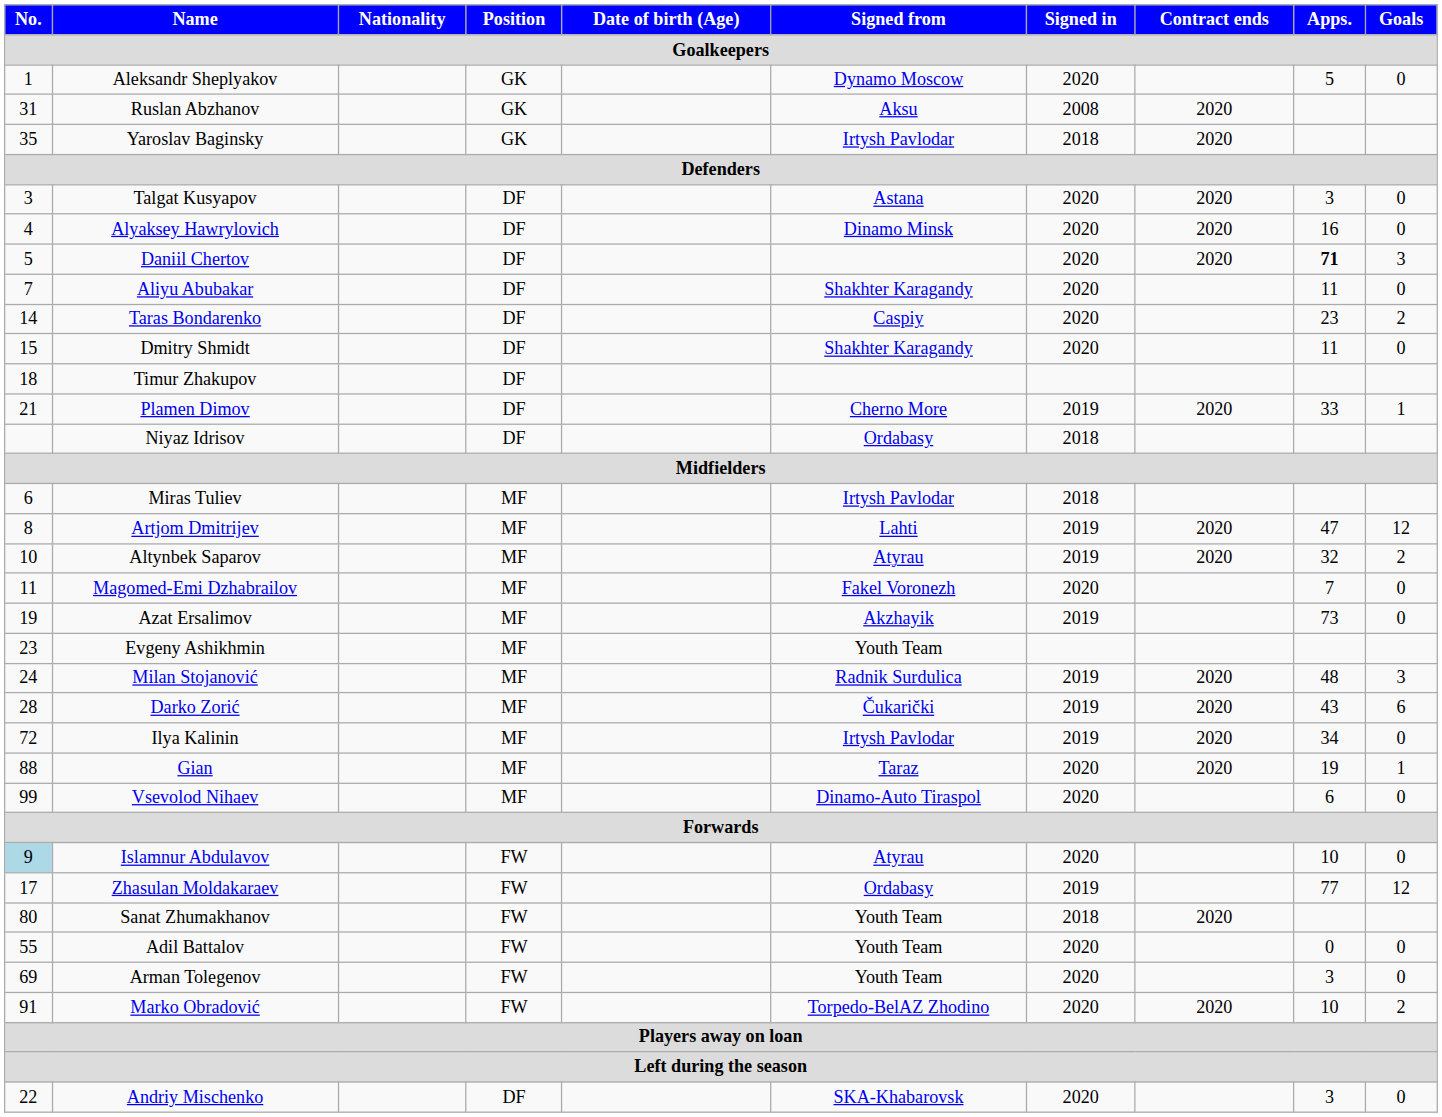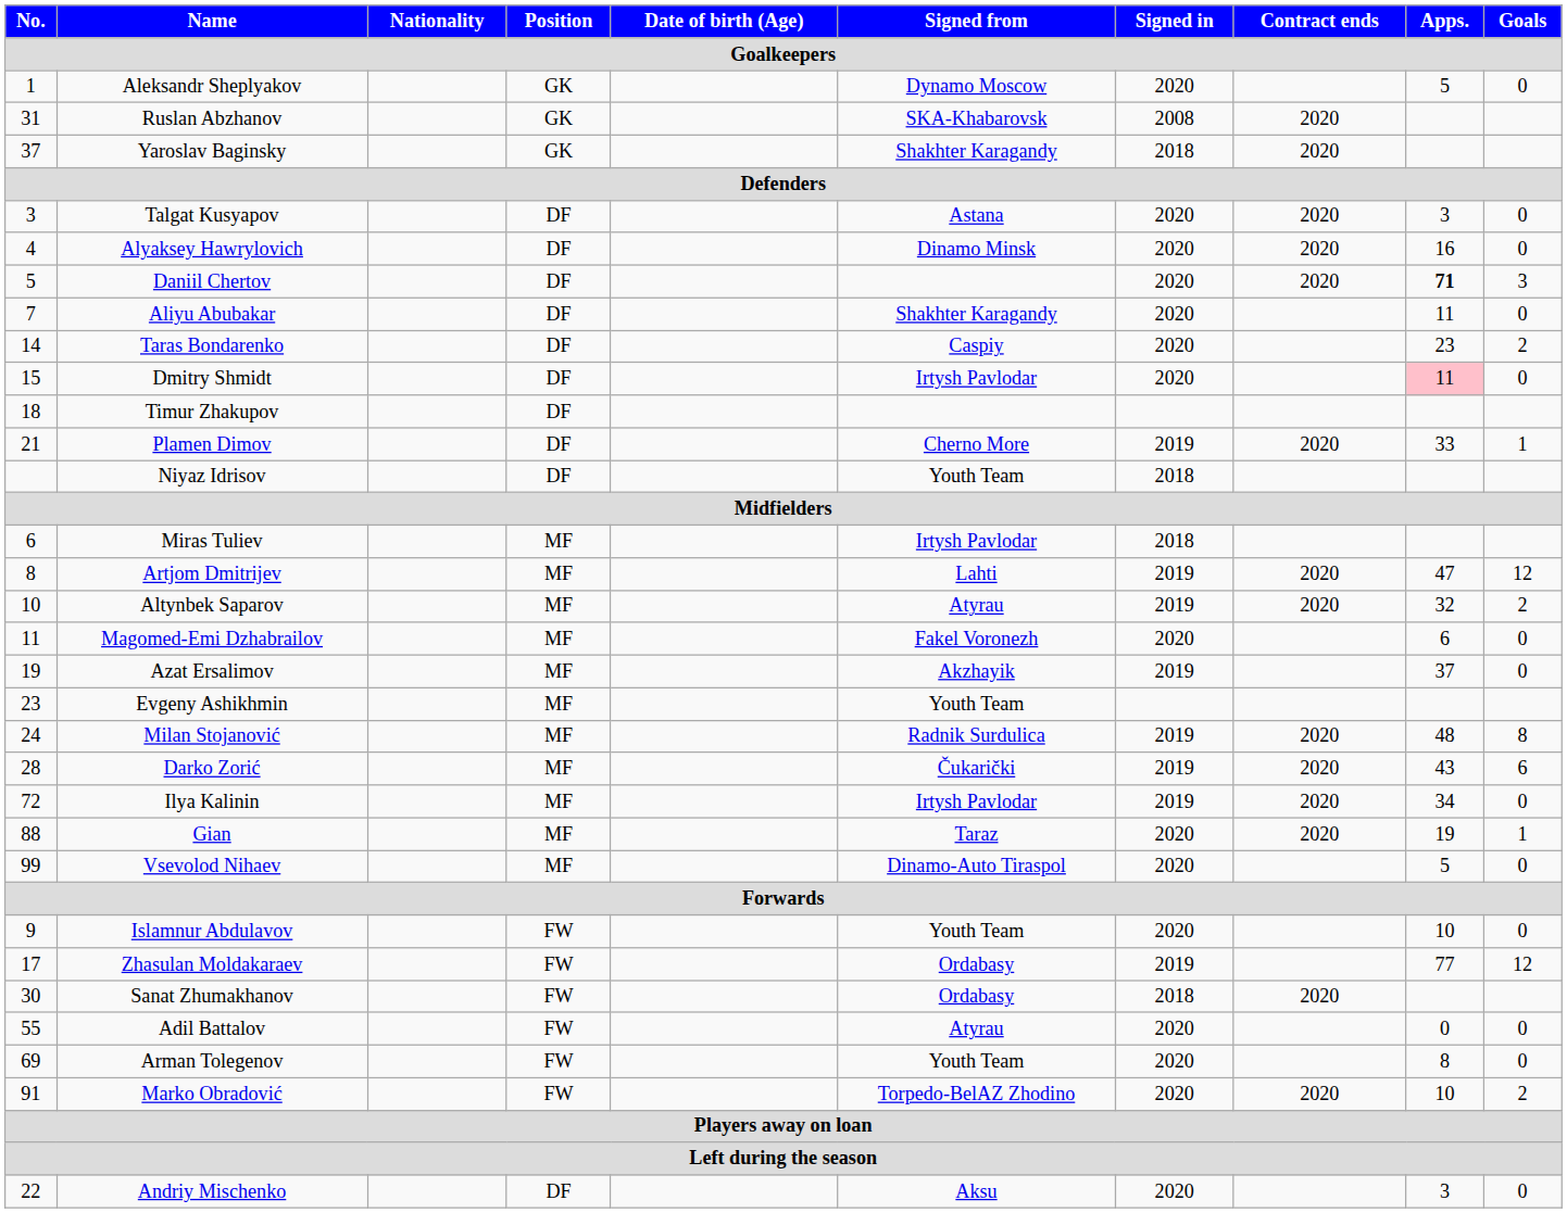Ruslan Abzhanov | Signed from: Aksu -> SKA-Khabarovsk
Yaroslav Baginsky | No.: 35 -> 37
Yaroslav Baginsky | Signed from: Irtysh Pavlodar -> Shakhter Karagandy
Dmitry Shmidt | Signed from: Shakhter Karagandy -> Irtysh Pavlodar
Dmitry Shmidt | Apps.: no background -> pink background
Niyaz Idrisov | Signed from: Ordabasy -> Youth Team
Magomed-Emi Dzhabrailov | Apps.: 7 -> 6
Azat Ersalimov | Apps.: 73 -> 37
Milan Stojanović | Goals: 3 -> 8
Vsevolod Nihaev | Apps.: 6 -> 5
Islamnur Abdulavov | No.: lightblue background -> no background
Islamnur Abdulavov | Signed from: Atyrau -> Youth Team
Sanat Zhumakhanov | No.: 80 -> 30
Sanat Zhumakhanov | Signed from: Youth Team -> Ordabasy
Adil Battalov | Signed from: Youth Team -> Atyrau
Arman Tolegenov | Apps.: 3 -> 8
Andriy Mischenko | Signed from: SKA-Khabarovsk -> Aksu
